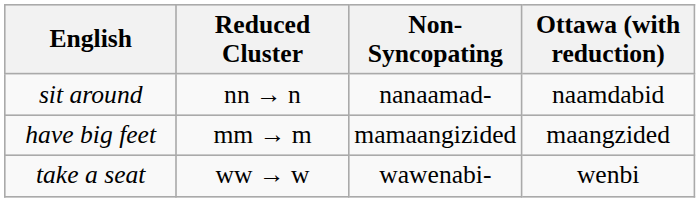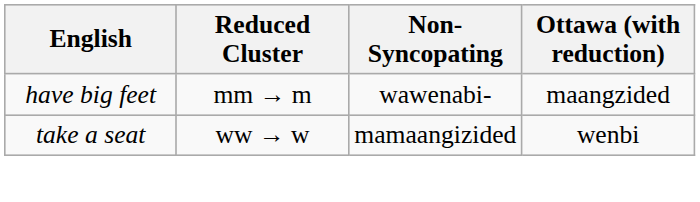- row: sit around | nn → n | nanaamad- | naamdabid
have big feet | Non-Syncopating: mamaangizided -> wawenabi-
take a seat | Non-Syncopating: wawenabi- -> mamaangizided
